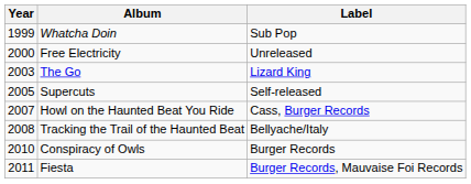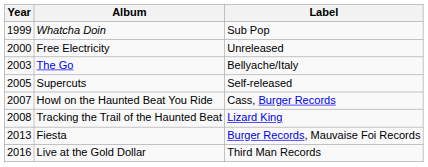The Go | Label: Lizard King -> Bellyache/Italy
Tracking the Trail of the Haunted Beat | Label: Bellyache/Italy -> Lizard King
- row: 2010 | Conspiracy of Owls | Burger Records
Fiesta | Year: 2011 -> 2013
+ row: 2016 | Live at the Gold Dollar | Third Man Records
